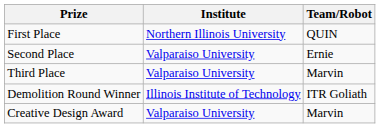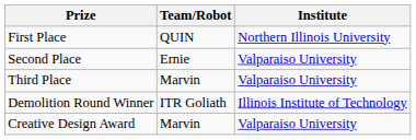columns swapped: Team/Robot <-> Institute
